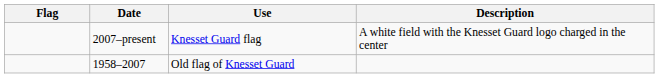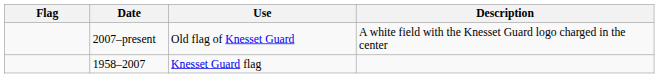2007–present | Use: Knesset Guard flag -> Old flag of Knesset Guard
1958–2007 | Use: Old flag of Knesset Guard -> Knesset Guard flag
